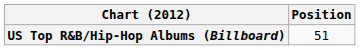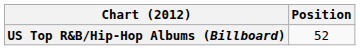US Top R&B/Hip-Hop Albums (Billboard) | Position: 51 -> 52
